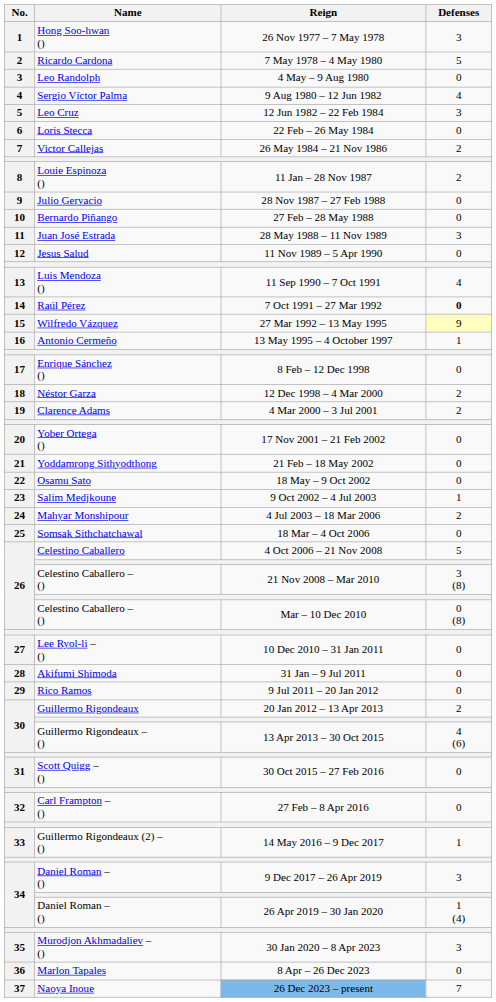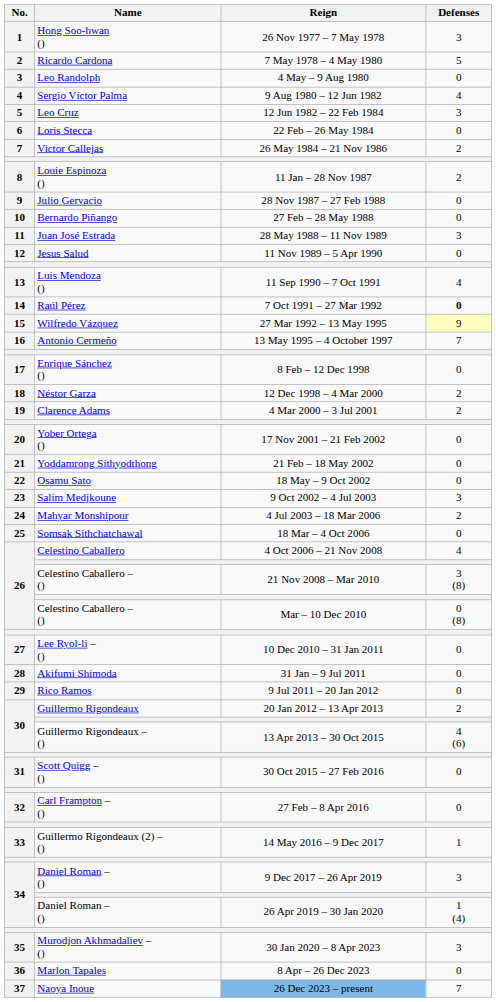13 May 1995 – 4 October 1997 | Defenses: 1 -> 7
9 Oct 2002 – 4 Jul 2003 | Defenses: 1 -> 3
4 Oct 2006 – 21 Nov 2008 | Defenses: 5 -> 4
